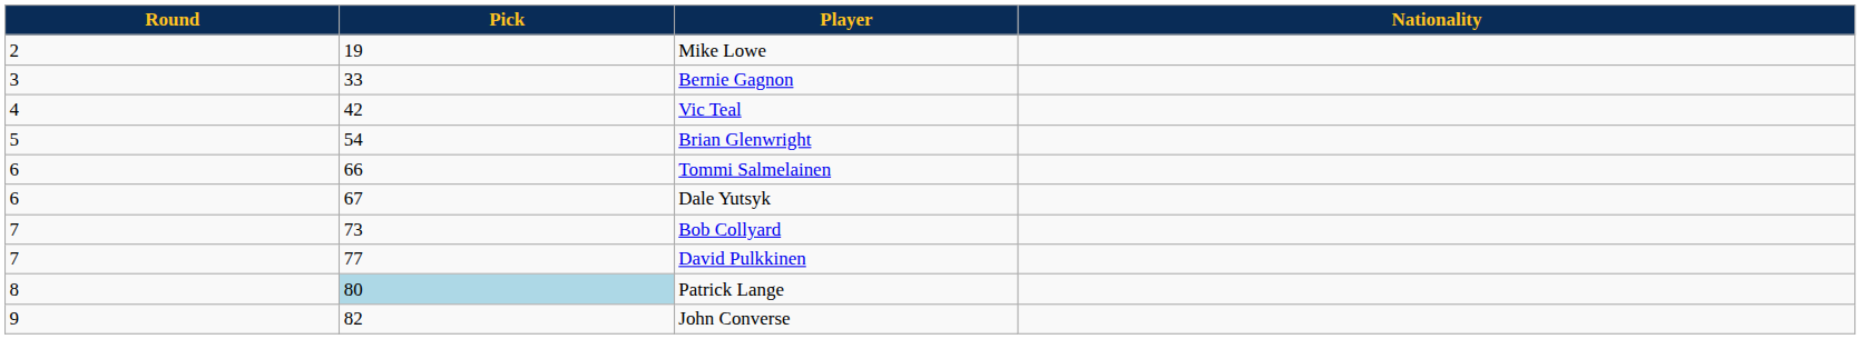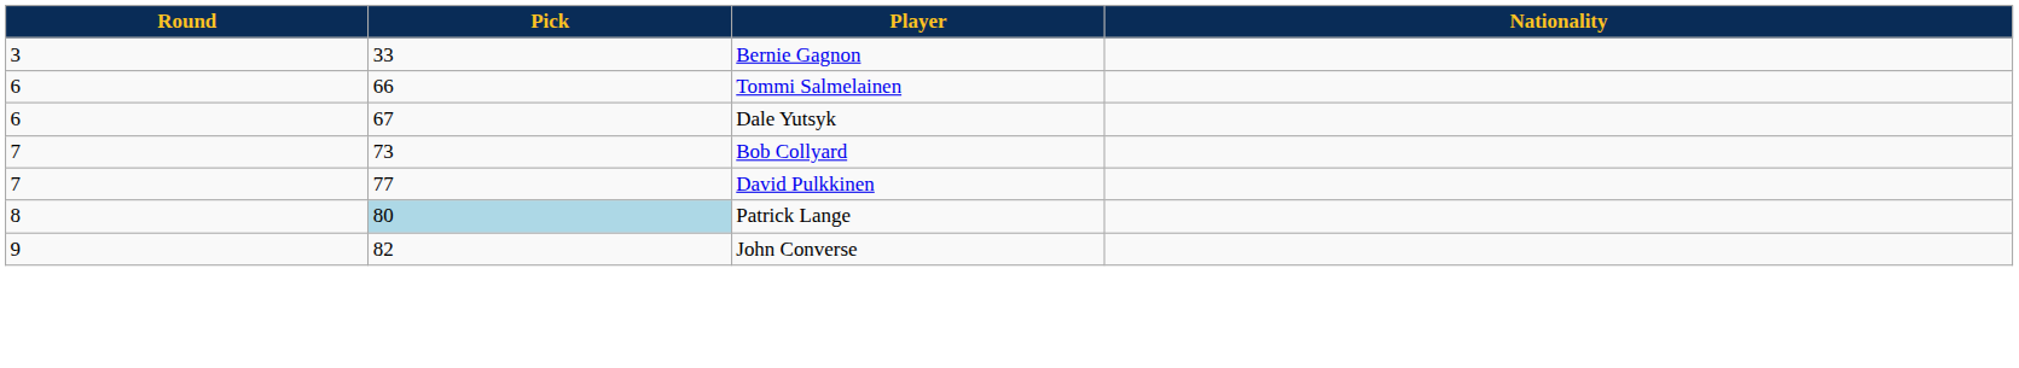- row: 2 | 19 | Mike Lowe
- row: 4 | 42 | Vic Teal
- row: 5 | 54 | Brian Glenwright
